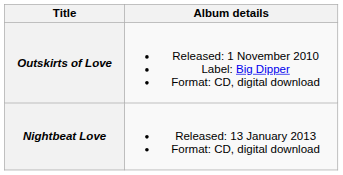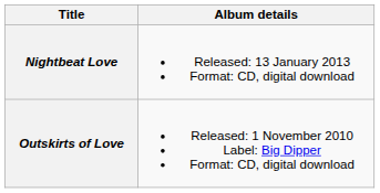rows swapped: Outskirts of Love <-> Nightbeat Love
